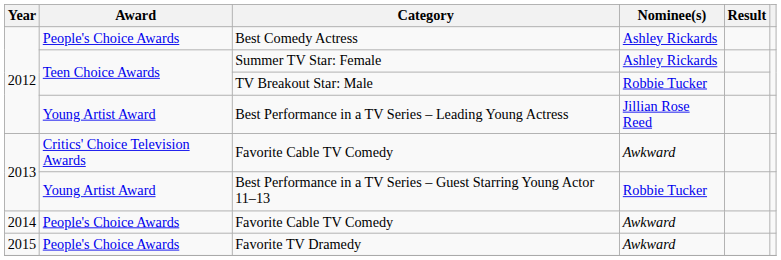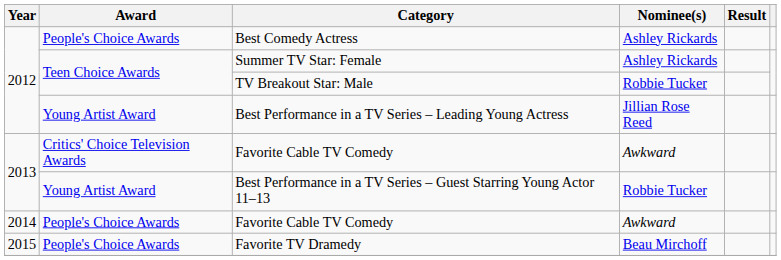Favorite TV Dramedy | Nominee(s): Awkward -> Beau Mirchoff
